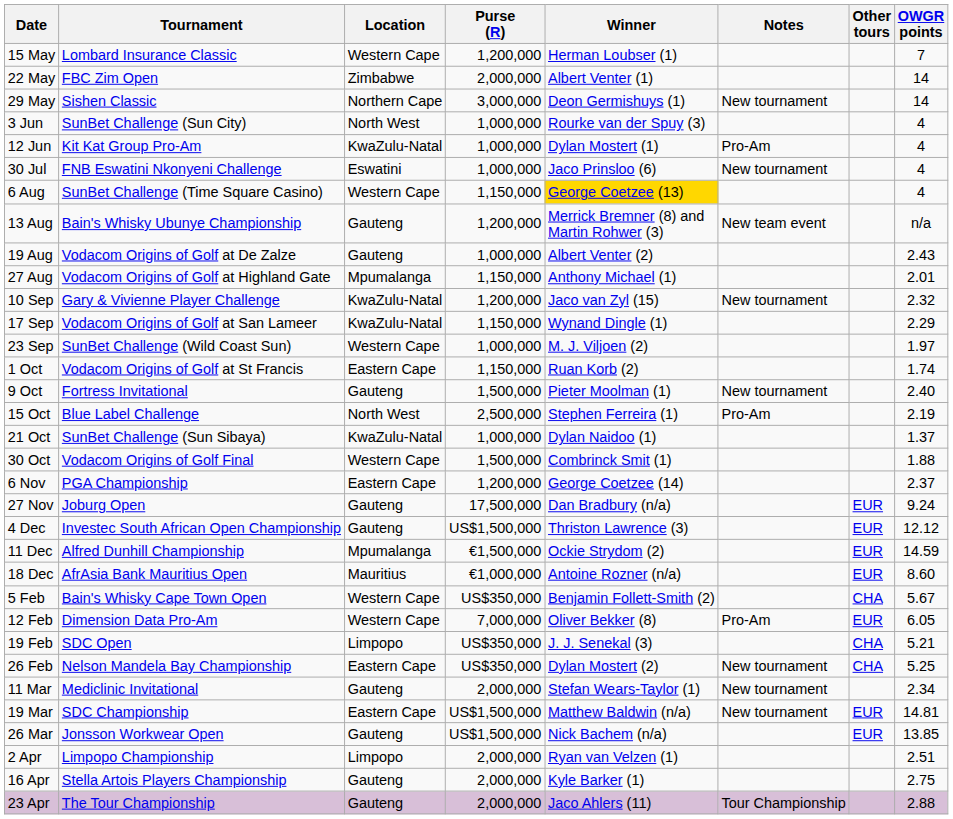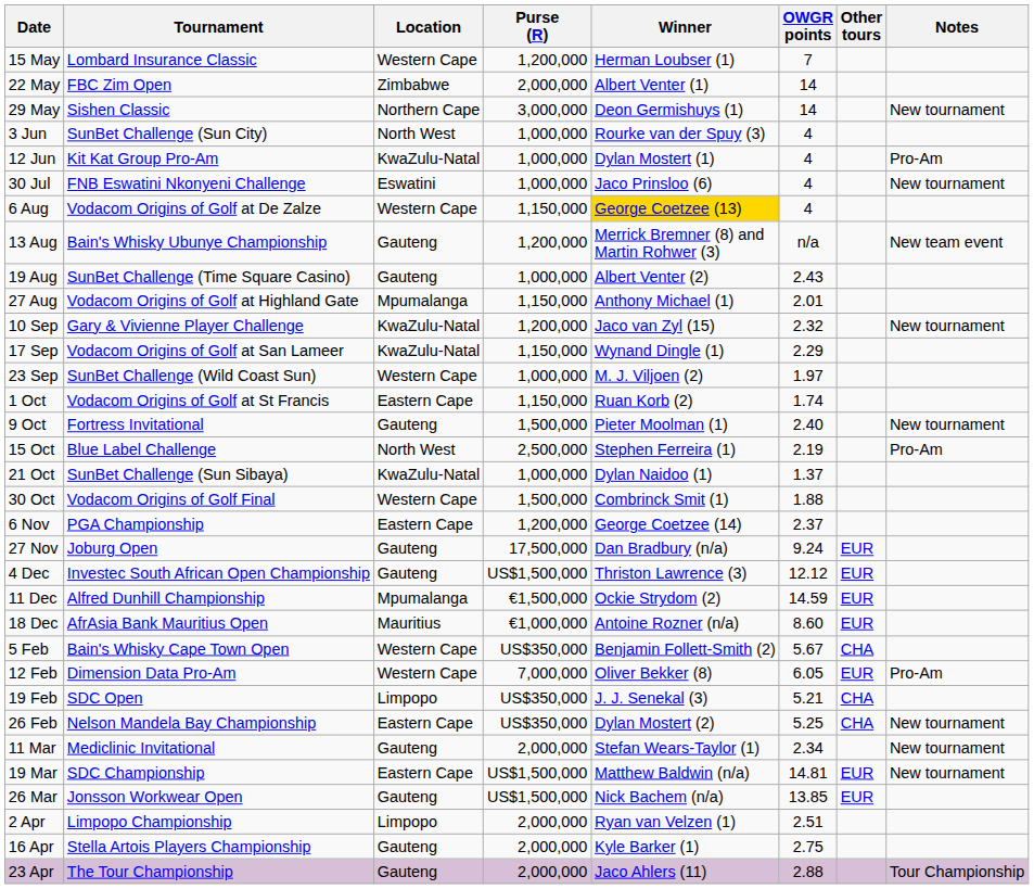columns swapped: OWGR points <-> Notes
6 Aug | Tournament: SunBet Challenge (Time Square Casino) -> Vodacom Origins of Golf at De Zalze
19 Aug | Tournament: Vodacom Origins of Golf at De Zalze -> SunBet Challenge (Time Square Casino)
